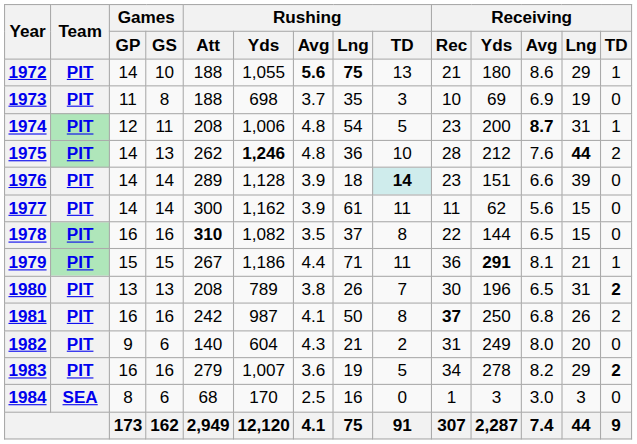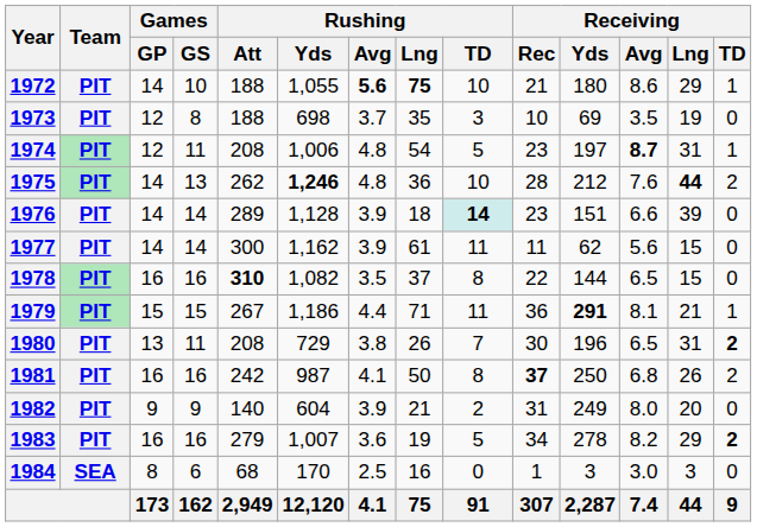1972 | Rushing / TD: 13 -> 10
1973 | Games / GP: 11 -> 12
1973 | Receiving / Avg: 6.9 -> 3.5
1974 | Receiving / Yds: 200 -> 197
1980 | Games / GS: 13 -> 11
1980 | Rushing / Yds: 789 -> 729
1982 | Games / GS: 6 -> 9
1982 | Rushing / Avg: 4.3 -> 3.9
